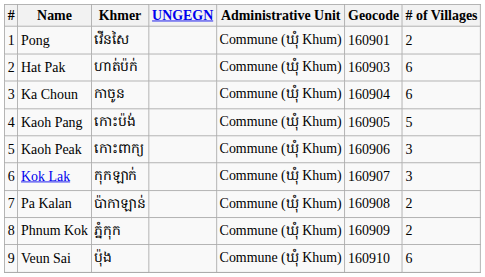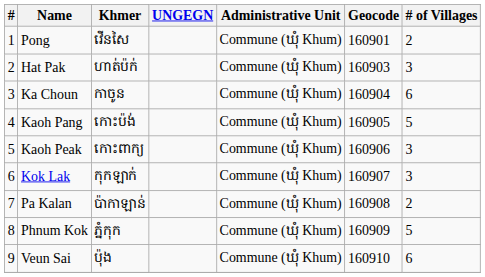Hat Pak | # of Villages: 6 -> 3
Phnum Kok | # of Villages: 2 -> 5
